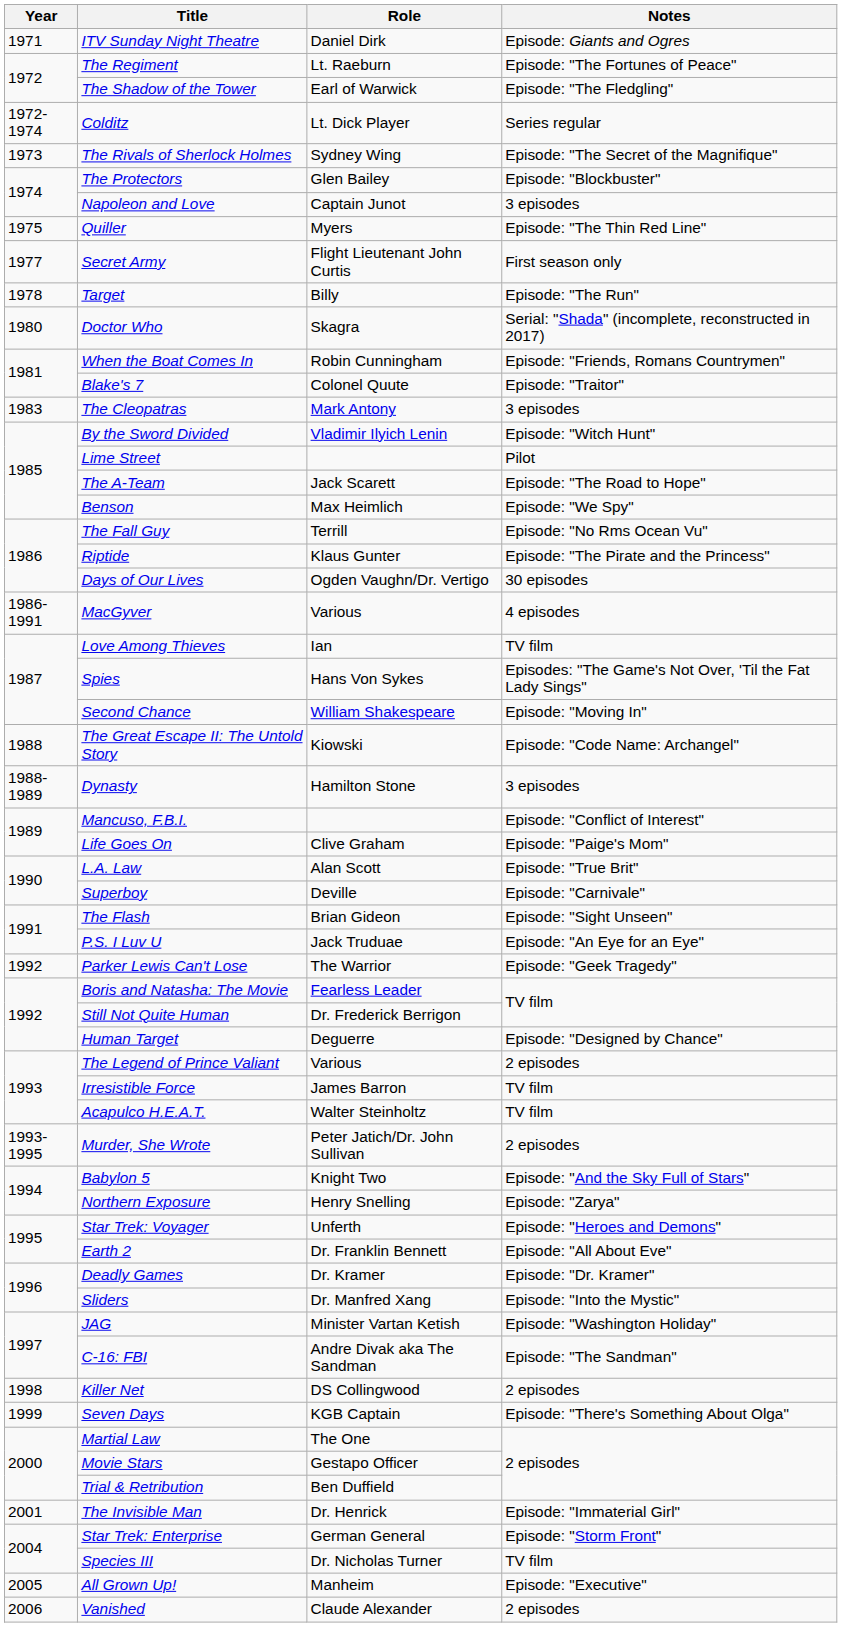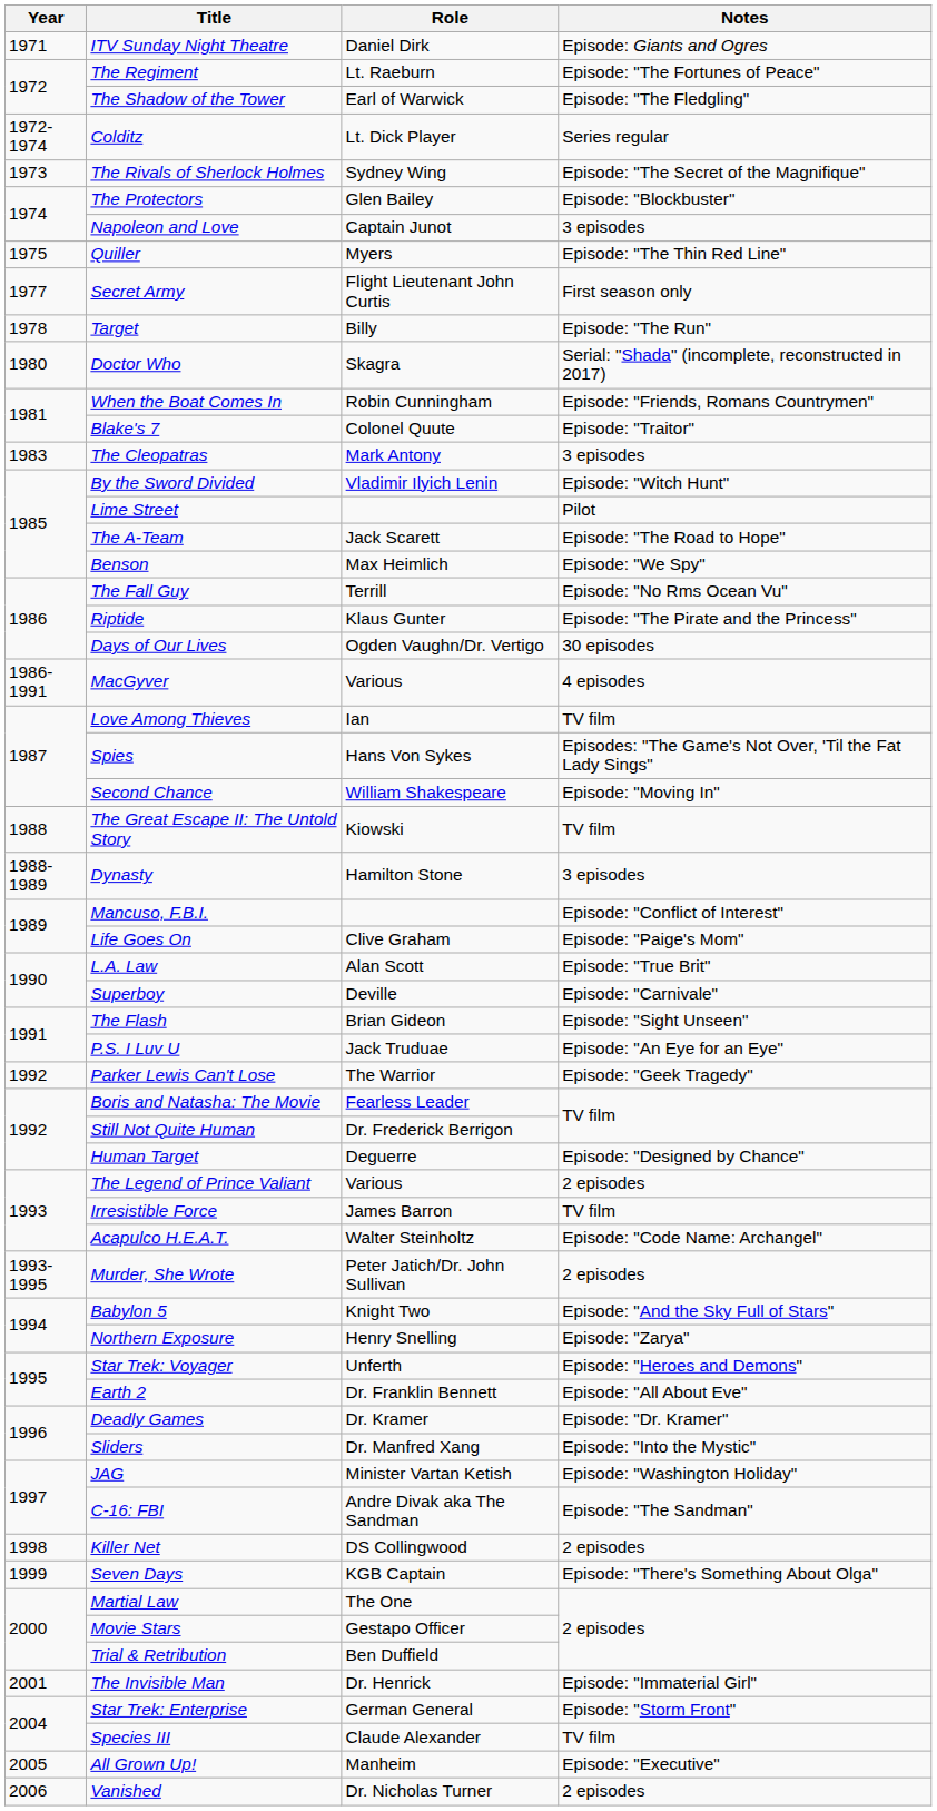The Great Escape II: The Untold Story | Notes: Episode: "Code Name: Archangel" -> TV film
Acapulco H.E.A.T. | Notes: TV film -> Episode: "Code Name: Archangel"
Species III | Role: Dr. Nicholas Turner -> Claude Alexander
Vanished | Role: Claude Alexander -> Dr. Nicholas Turner
